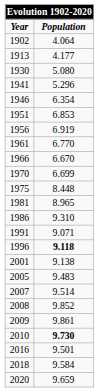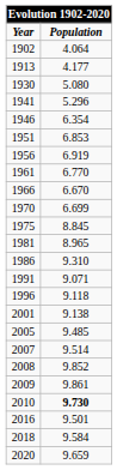1975 | Population: 8.448 -> 8.845
1996 | Population: bold -> normal
2005 | Population: 9.483 -> 9.485
